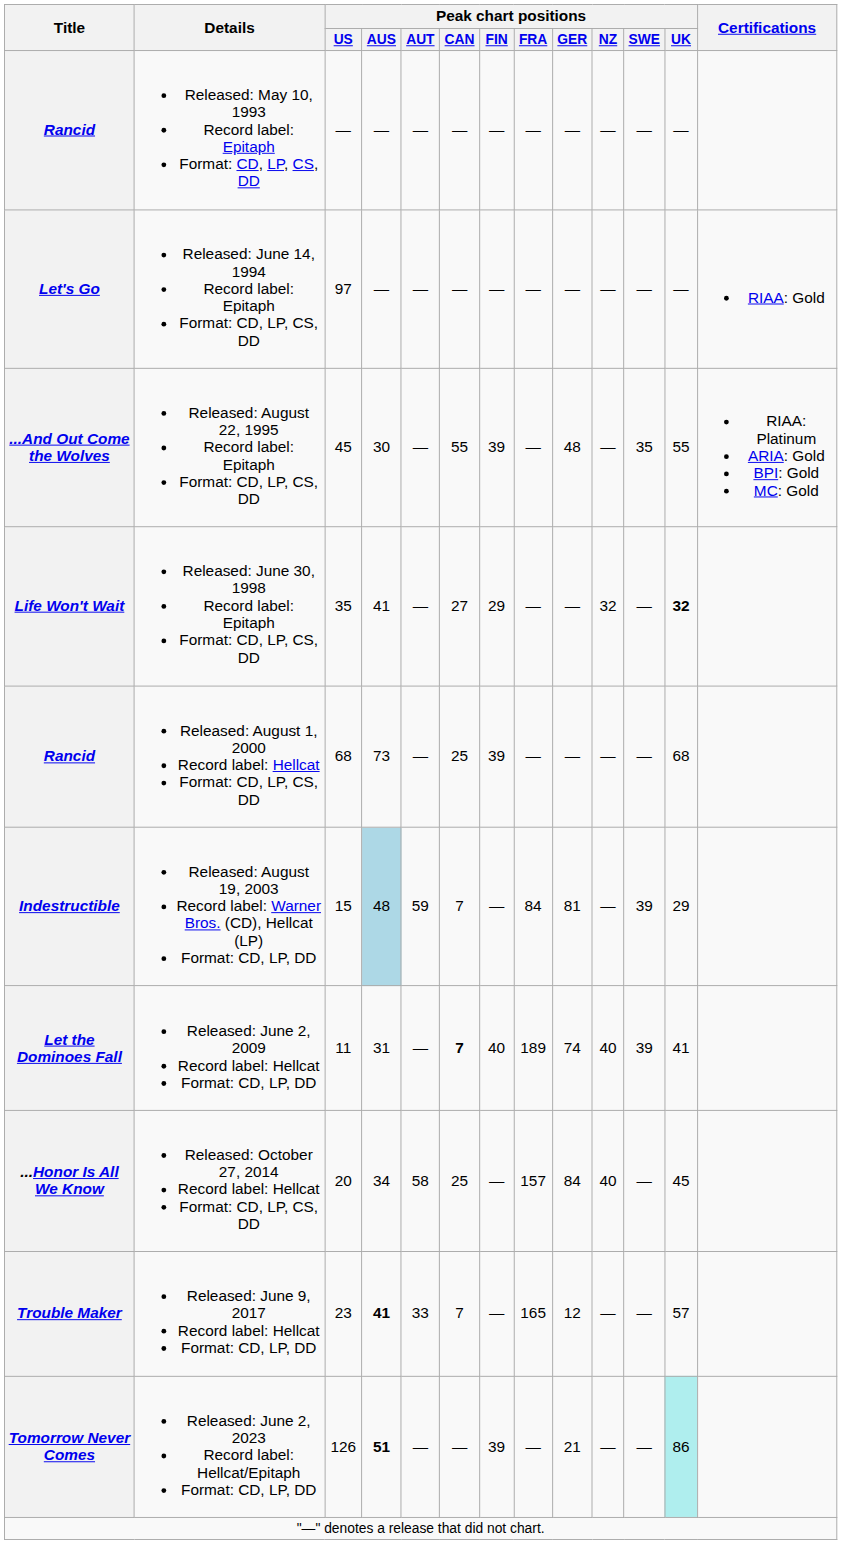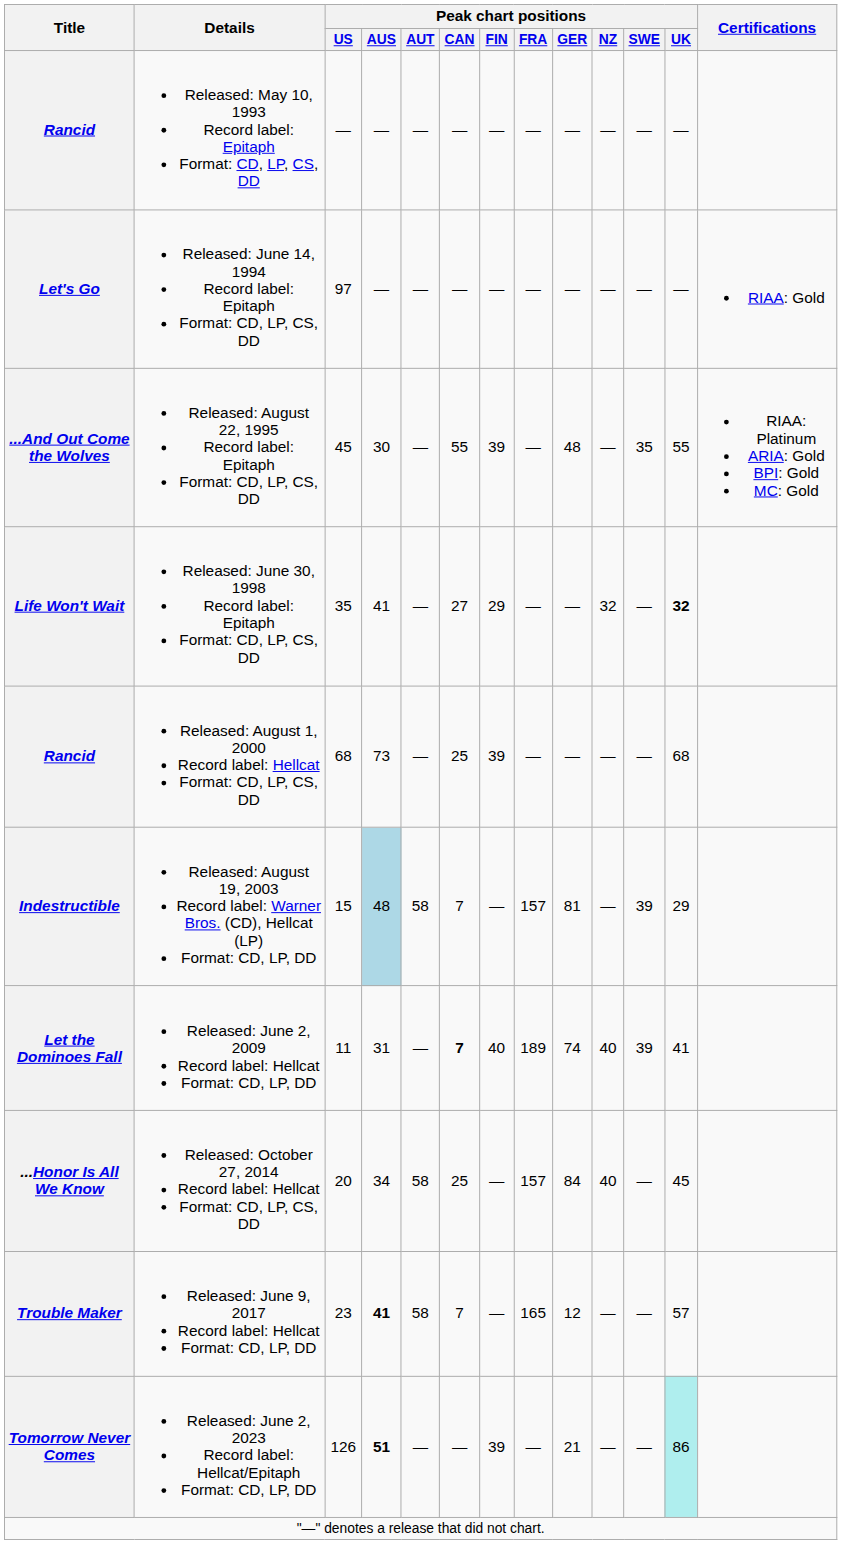Indestructible | Peak chart positions / AUT: 59 -> 58
Indestructible | Peak chart positions / FRA: 84 -> 157
Trouble Maker | Peak chart positions / AUT: 33 -> 58
